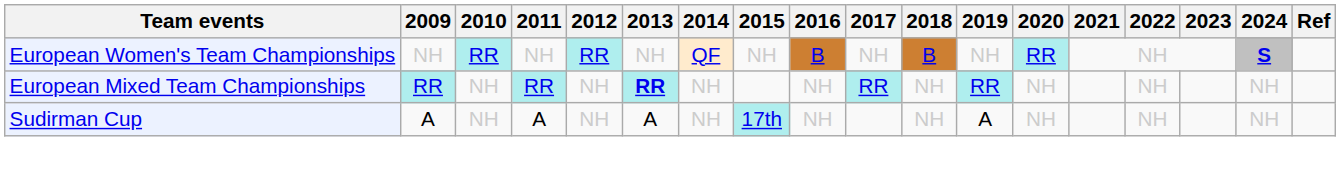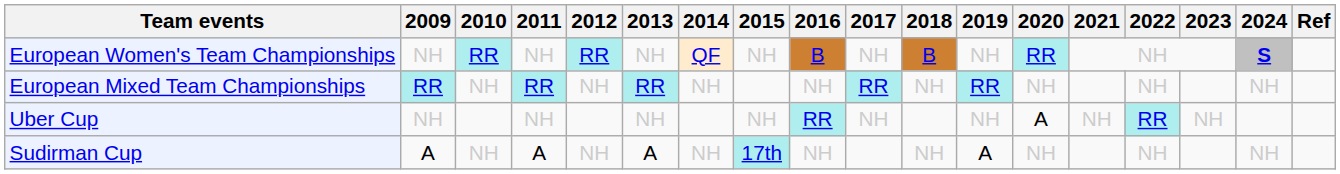European Mixed Team Championships | 2013: bold -> normal
+ row: Uber Cup | NH | NH | NH | NH | RR | NH | NH | A | NH | RR | NH
